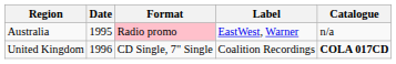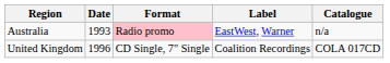Australia | Date: 1995 -> 1993
United Kingdom | Catalogue: bold -> normal
